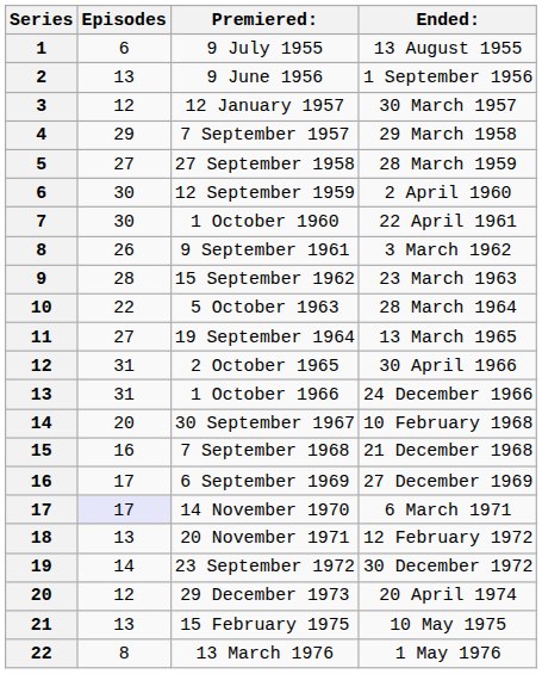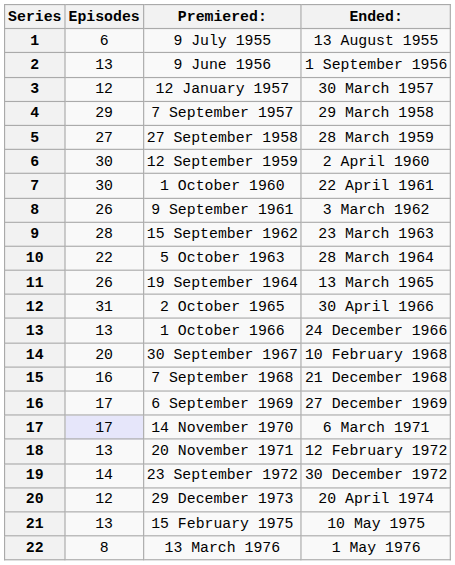19 September 1964 | Episodes: 27 -> 26
1 October 1966 | Episodes: 31 -> 13
